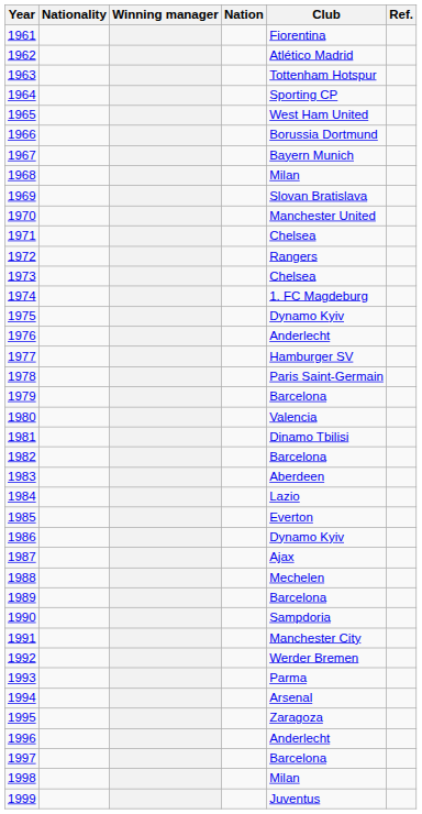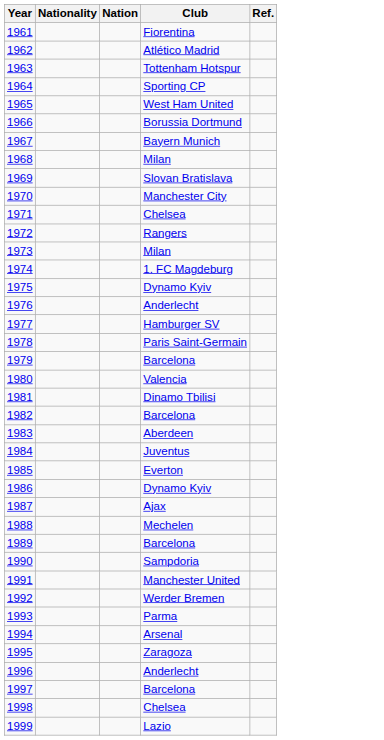- column: Winning manager
1970 | Club: Manchester United -> Manchester City
1973 | Club: Chelsea -> Milan
1984 | Club: Lazio -> Juventus
1991 | Club: Manchester City -> Manchester United
1998 | Club: Milan -> Chelsea
1999 | Club: Juventus -> Lazio
